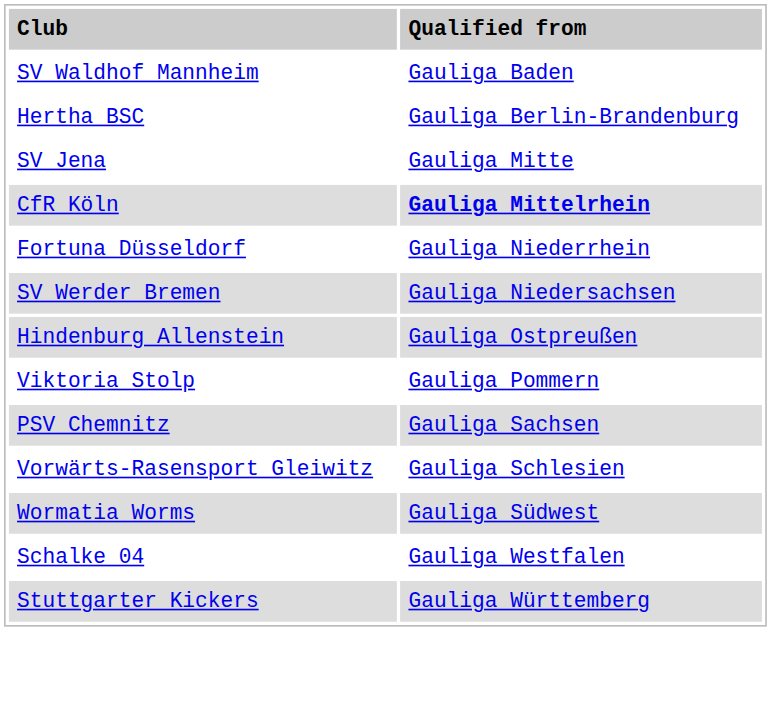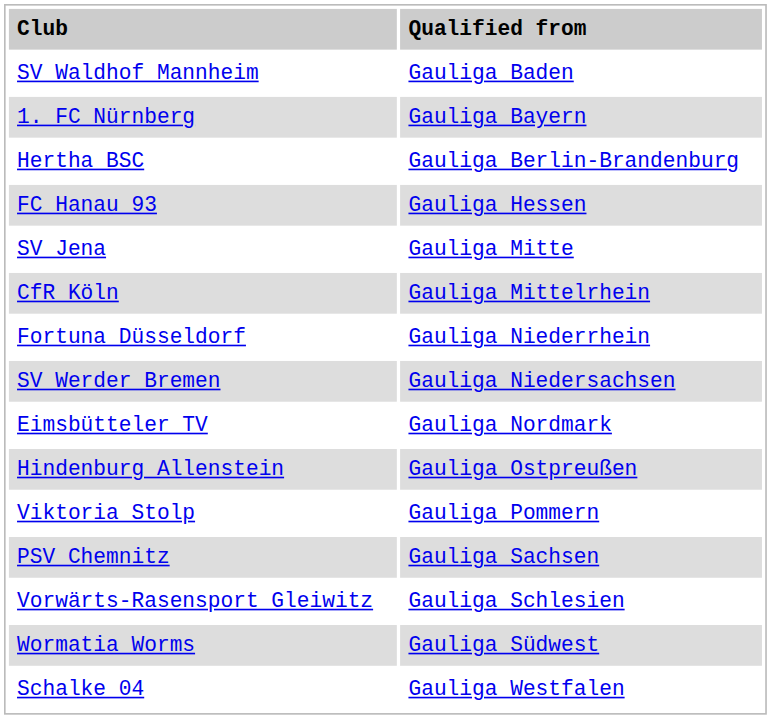+ row: 1. FC Nürnberg | Gauliga Bayern
+ row: FC Hanau 93 | Gauliga Hessen
CfR Köln | column 2: bold -> normal
+ row: Eimsbütteler TV | Gauliga Nordmark
- row: Stuttgarter Kickers | Gauliga Württemberg
